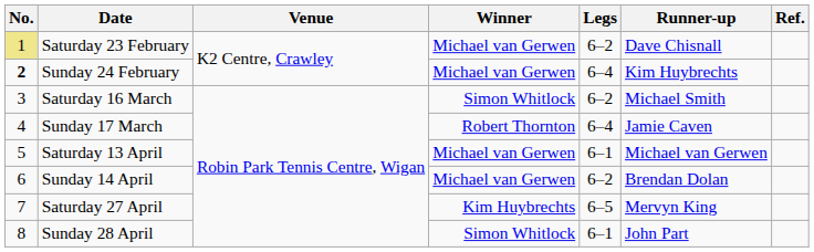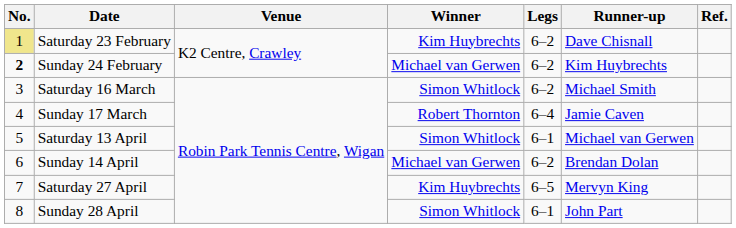Saturday 23 February | Winner: Michael van Gerwen -> Kim Huybrechts
Sunday 24 February | Legs: 6–4 -> 6–2
Saturday 13 April | Winner: Michael van Gerwen -> Simon Whitlock
